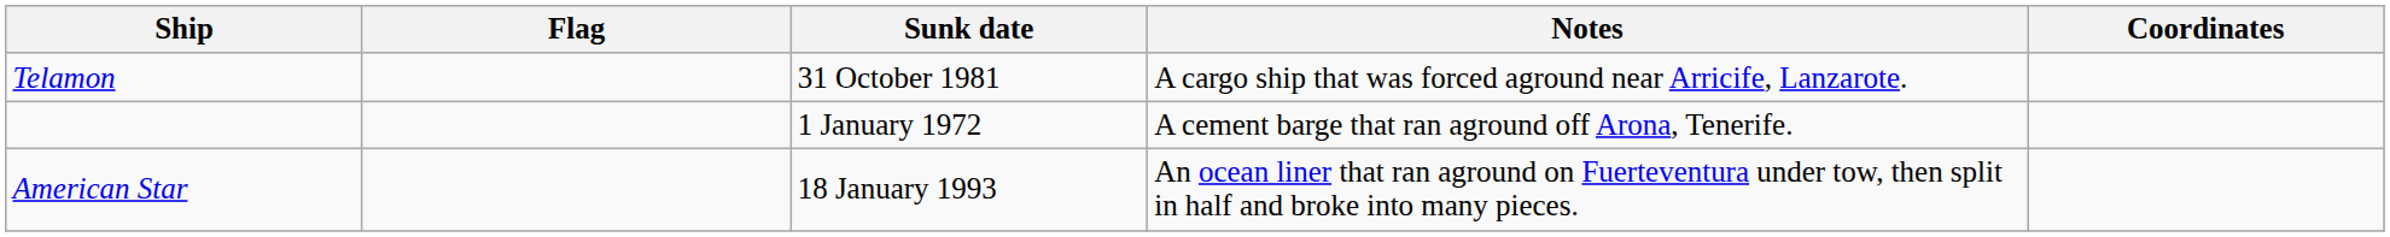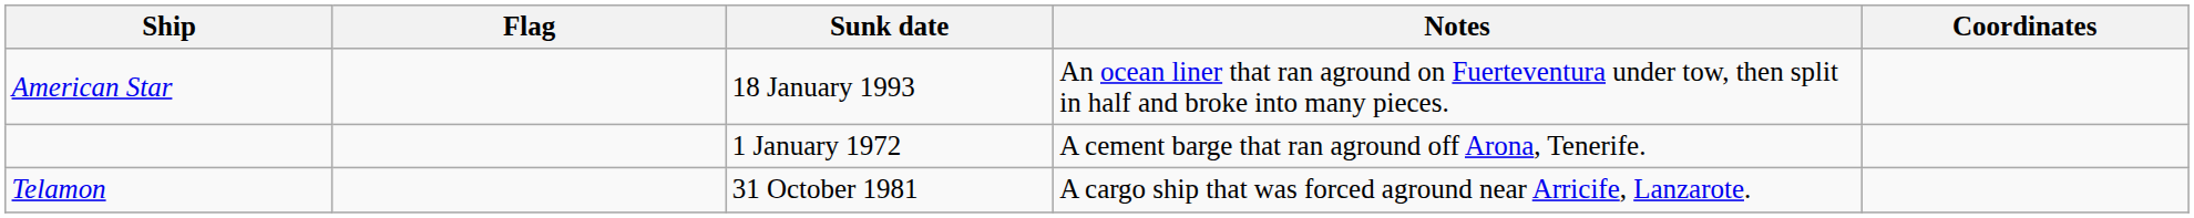rows swapped: American Star <-> Telamon
